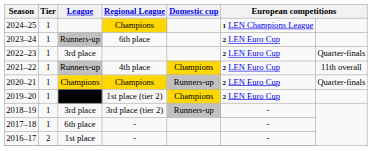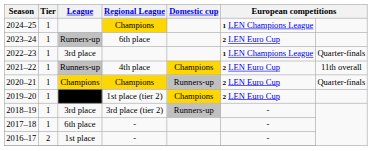2022–23 | column 6: 2 LEN Euro Cup -> 1 LEN Champions League
